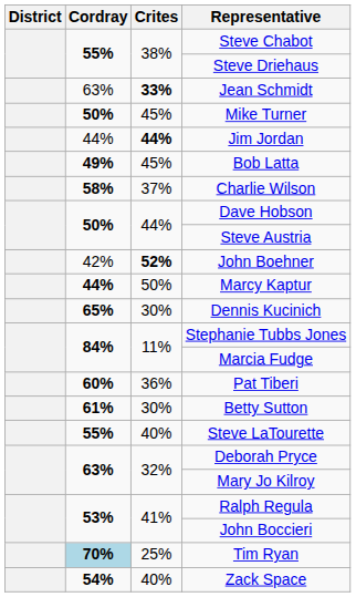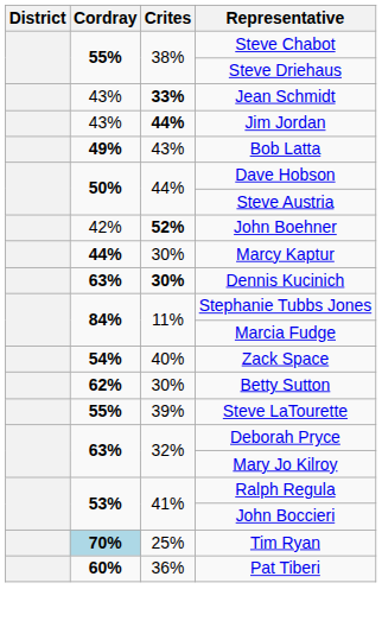Jean Schmidt | Cordray: 63% -> 43%
- row: 50% | 45% | Mike Turner
Jim Jordan | Cordray: 44% -> 43%
Bob Latta | Crites: 45% -> 43%
- row: 58% | 37% | Charlie Wilson
Marcy Kaptur | Crites: 50% -> 30%
Dennis Kucinich | Cordray: 65% -> 63%
Dennis Kucinich | Crites: normal -> bold
rows swapped: Pat Tiberi <-> Zack Space
Betty Sutton | Cordray: 61% -> 62%
Steve LaTourette | Crites: 40% -> 39%
